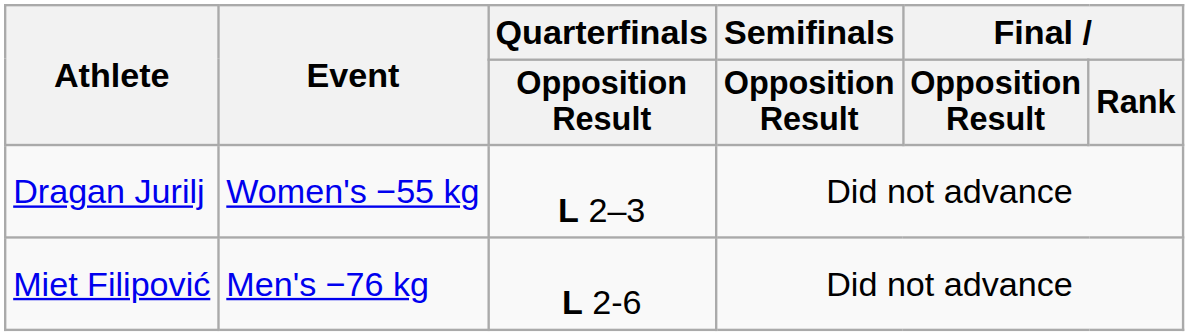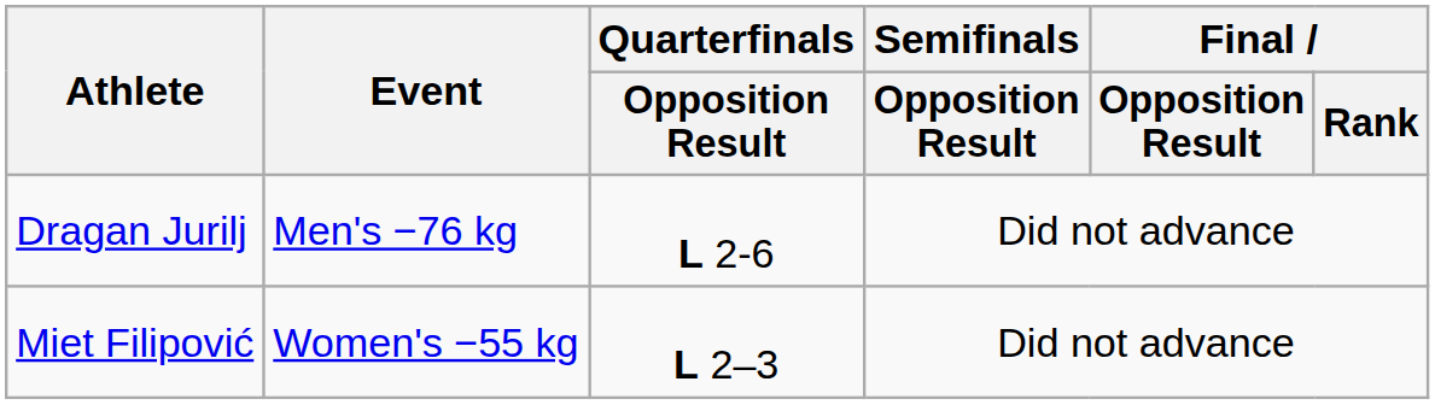Dragan Jurilj | Event: Women's −55 kg -> Men's −76 kg
Dragan Jurilj | Quarterfinals / Opposition Result: L 2–3 -> L 2-6
Miet Filipović | Event: Men's −76 kg -> Women's −55 kg
Miet Filipović | Quarterfinals / Opposition Result: L 2-6 -> L 2–3
